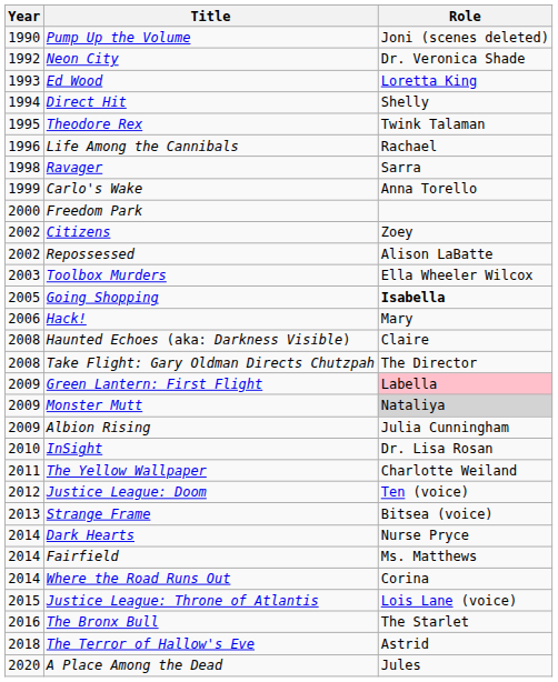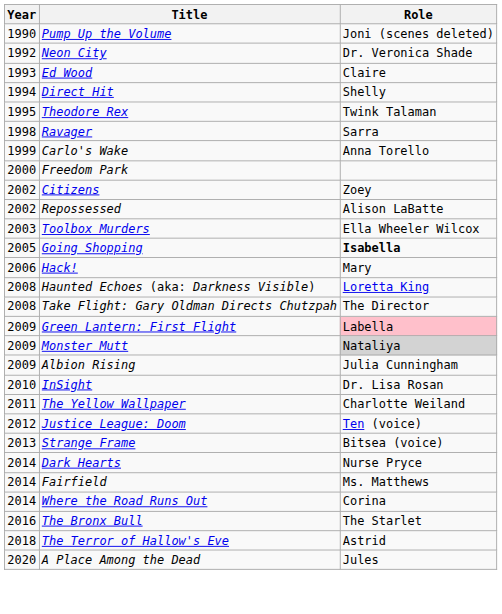Ed Wood | Role: Loretta King -> Claire
- row: 1996 | Life Among the Cannibals | Rachael
Haunted Echoes (aka: Darkness Visible) | Role: Claire -> Loretta King
- row: 2015 | Justice League: Throne of Atlantis | Lois Lane (voice)
